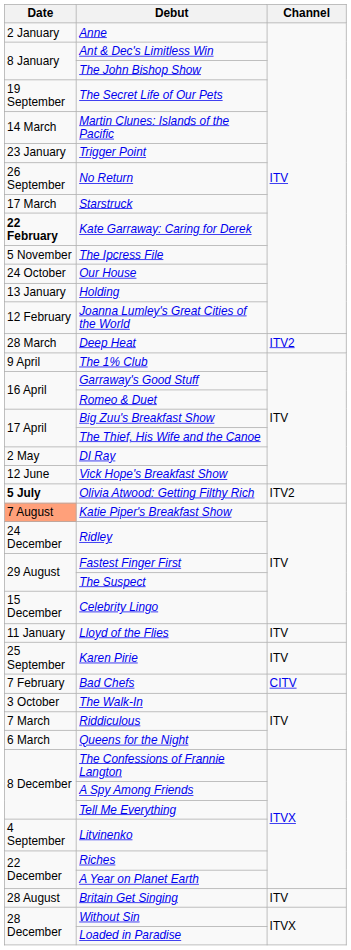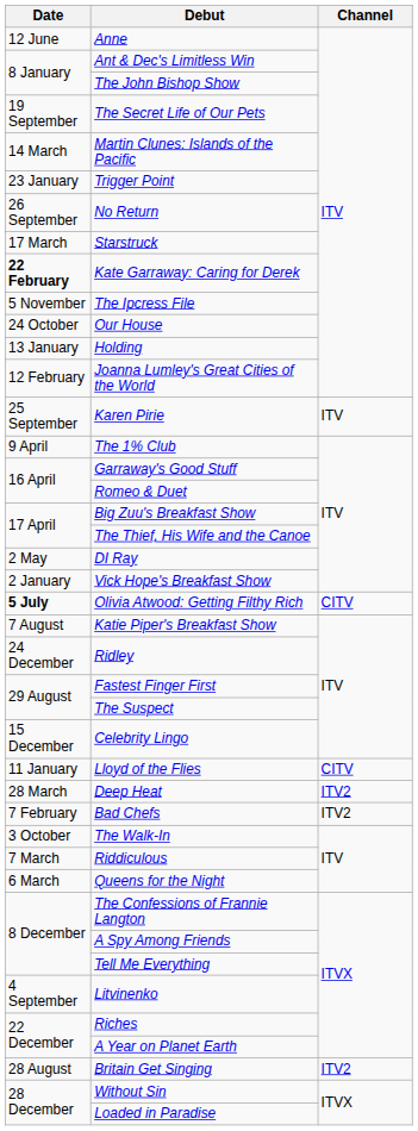Anne | Date: 2 January -> 12 June
rows swapped: Deep Heat <-> Karen Pirie
Vick Hope's Breakfast Show | Date: 12 June -> 2 January
Olivia Atwood: Getting Filthy Rich | Channel: ITV2 -> CITV
Katie Piper's Breakfast Show | Date: lightsalmon background -> no background
Lloyd of the Flies | Channel: ITV -> CITV
Bad Chefs | Channel: CITV -> ITV2
Britain Get Singing | Channel: ITV -> ITV2
